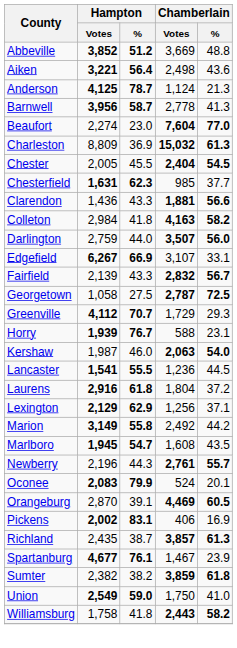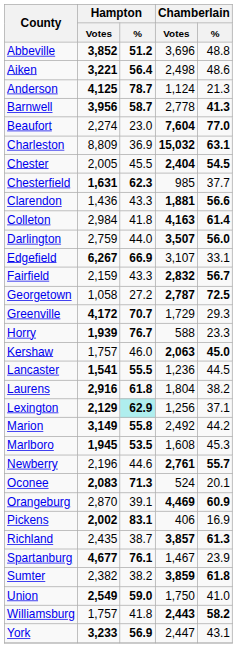Abbeville | Chamberlain / Votes: 3,669 -> 3,696
Aiken | Chamberlain / %: 43.6 -> 48.6
Barnwell | Chamberlain / %: normal -> bold
Charleston | Chamberlain / %: 61.3 -> 63.1
Colleton | Chamberlain / %: 58.2 -> 61.4
Fairfield | Hampton / Votes: 2,139 -> 2,159
Georgetown | Hampton / %: 27.5 -> 27.2
Greenville | Hampton / Votes: 4,112 -> 4,172
Horry | Chamberlain / %: 23.1 -> 23.3
Kershaw | Hampton / Votes: 1,987 -> 1,757
Kershaw | Chamberlain / %: 54.0 -> 45.0
Laurens | Chamberlain / %: 37.2 -> 38.2
Lexington | Hampton / %: no background -> paleturquoise background
Marlboro | Hampton / %: 54.7 -> 53.5
Marlboro | Chamberlain / %: 43.5 -> 45.3
Newberry | Hampton / %: 44.3 -> 44.6
Oconee | Hampton / %: 79.9 -> 71.3
Orangeburg | Chamberlain / %: 60.5 -> 60.9
Williamsburg | Hampton / Votes: 1,758 -> 1,757
+ row: York | 3,233 | 56.9 | 2,447 | 43.1
